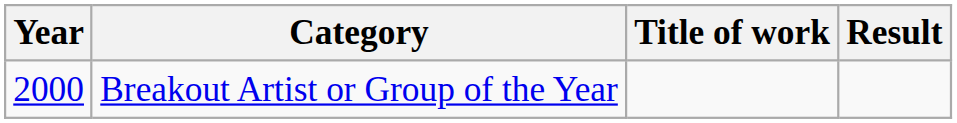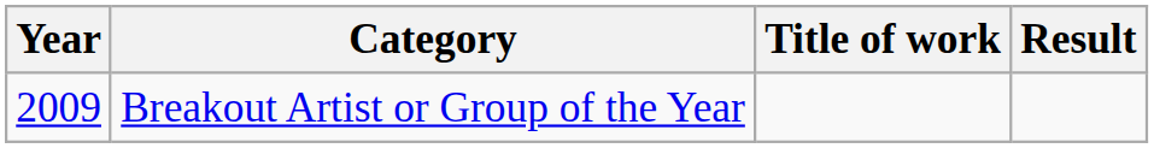Breakout Artist or Group of the Year | Year: 2000 -> 2009
